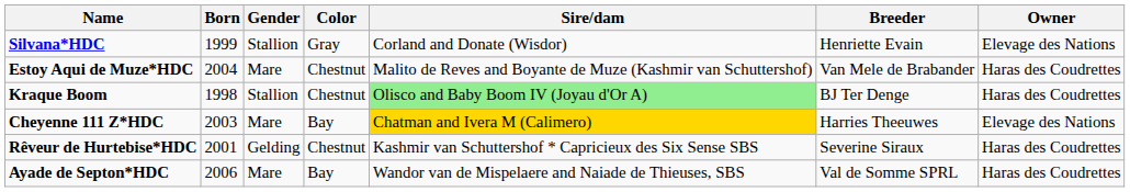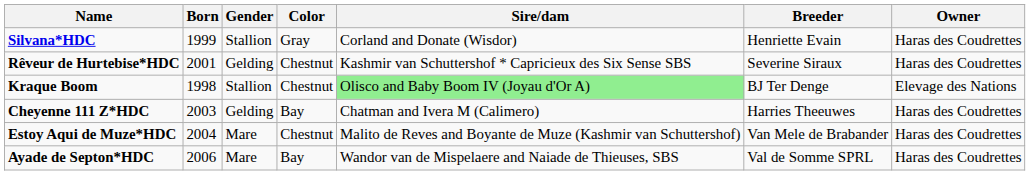Silvana*HDC | Owner: Elevage des Nations -> Haras des Coudrettes
rows swapped: Rêveur de Hurtebise*HDC <-> Estoy Aqui de Muze*HDC
Kraque Boom | Owner: Haras des Coudrettes -> Elevage des Nations
Cheyenne 111 Z*HDC | Gender: Mare -> Gelding
Cheyenne 111 Z*HDC | Sire/dam: gold background -> no background
Cheyenne 111 Z*HDC | Owner: Elevage des Nations -> Haras des Coudrettes
